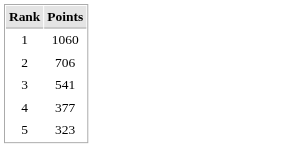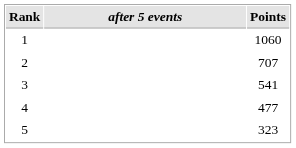+ column: after 5 events
2 | Points: 706 -> 707
4 | Points: 377 -> 477
